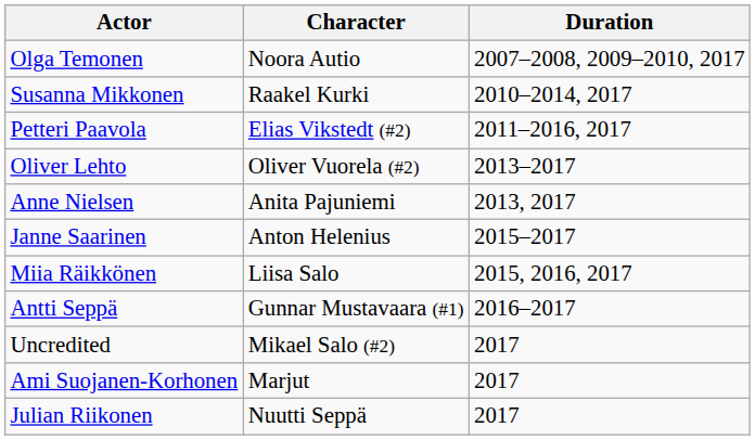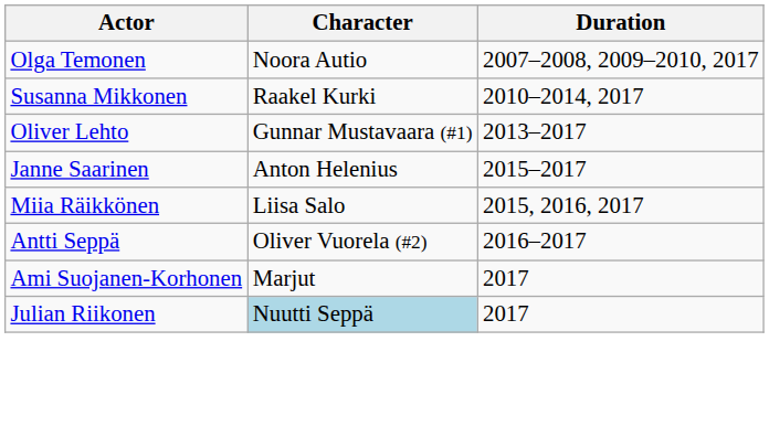- row: Petteri Paavola | Elias Vikstedt (#2) | 2011–2016, 2017
Oliver Lehto | Character: Oliver Vuorela (#2) -> Gunnar Mustavaara (#1)
- row: Anne Nielsen | Anita Pajuniemi | 2013, 2017
Antti Seppä | Character: Gunnar Mustavaara (#1) -> Oliver Vuorela (#2)
- row: Uncredited | Mikael Salo (#2) | 2017
Julian Riikonen | Character: no background -> lightblue background
